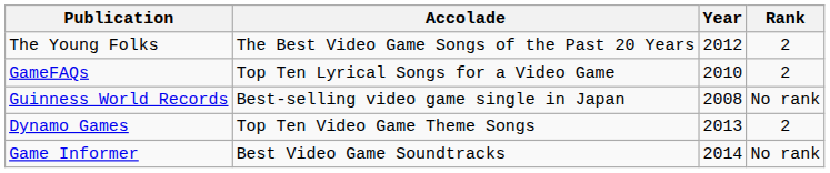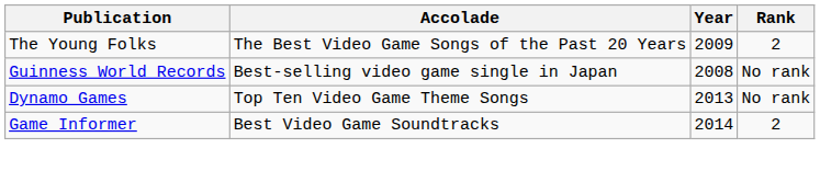The Young Folks | Year: 2012 -> 2009
- row: GameFAQs | Top Ten Lyrical Songs for a Video Game | 2010 | 2
Dynamo Games | Rank: 2 -> No rank
Game Informer | Rank: No rank -> 2
